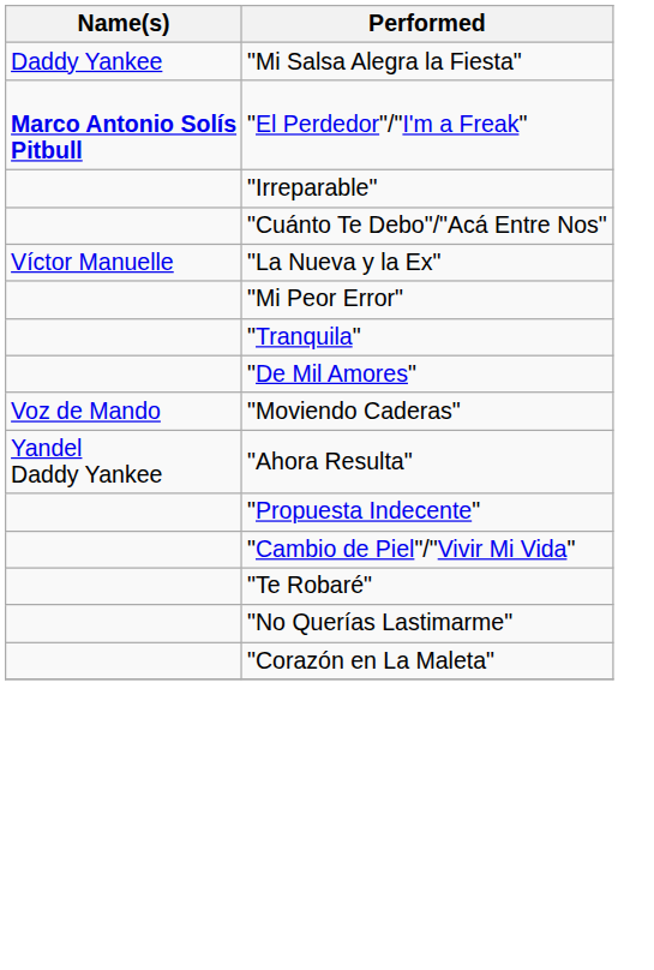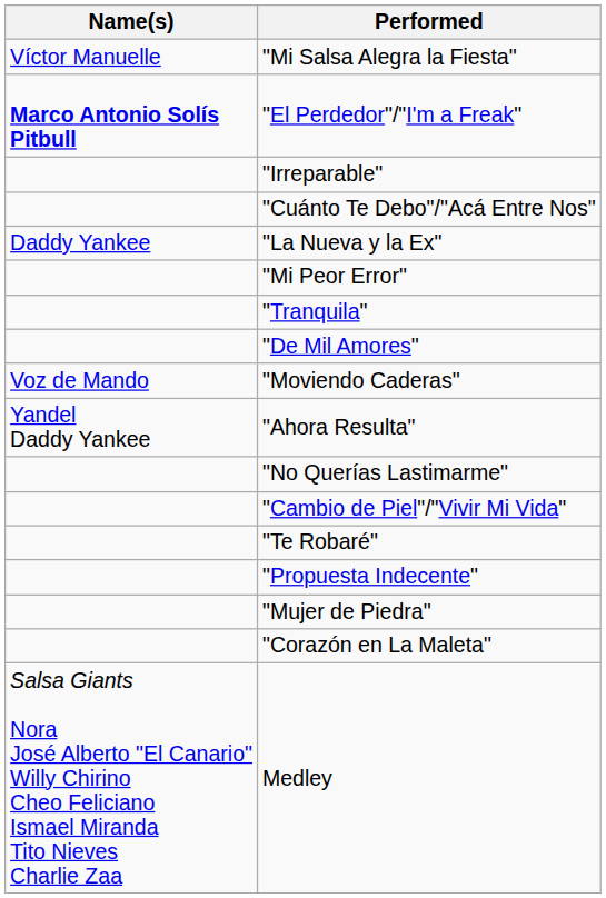"Mi Salsa Alegra la Fiesta" | Name(s): Daddy Yankee -> Víctor Manuelle
"La Nueva y la Ex" | Name(s): Víctor Manuelle -> Daddy Yankee
rows swapped: "Propuesta Indecente" <-> "No Querías Lastimarme"
+ row: "Mujer de Piedra"
+ row: Salsa Giants Nora José Alberto "El Canario" Willy Chirino Cheo Feliciano Ismael Miranda Tito Nieves Charlie Zaa | Medley
